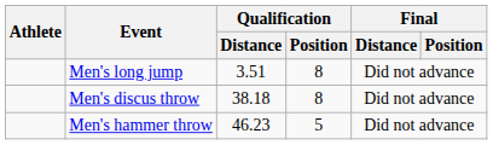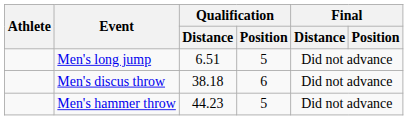Men's long jump | Qualification / Distance: 3.51 -> 6.51
Men's long jump | Qualification / Position: 8 -> 5
Men's discus throw | Qualification / Position: 8 -> 6
Men's hammer throw | Qualification / Distance: 46.23 -> 44.23
